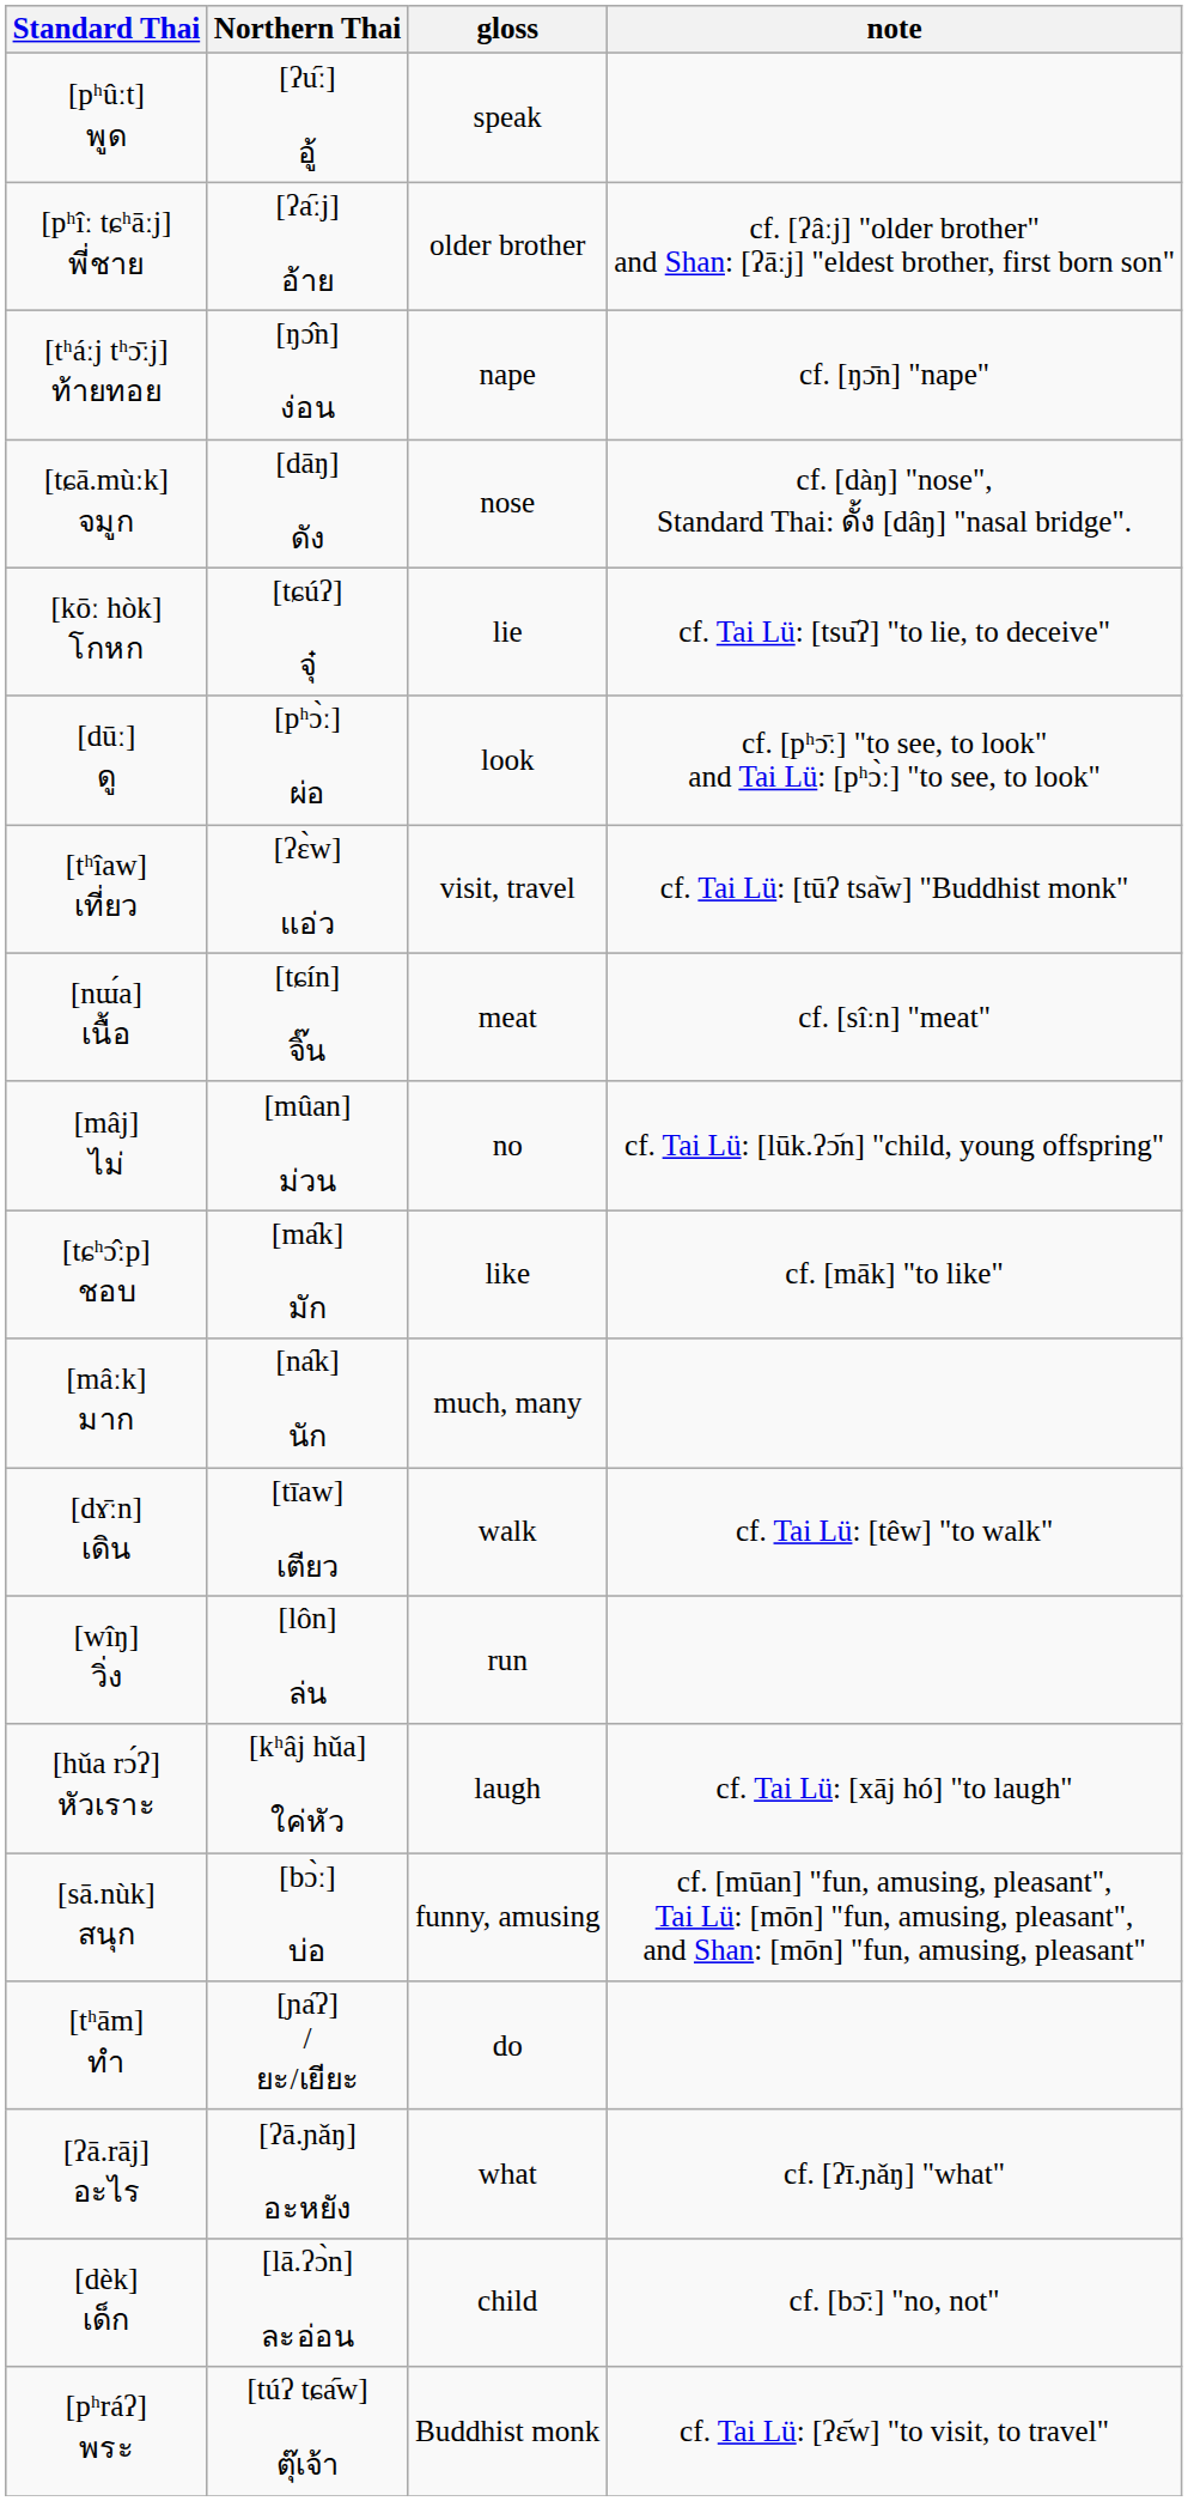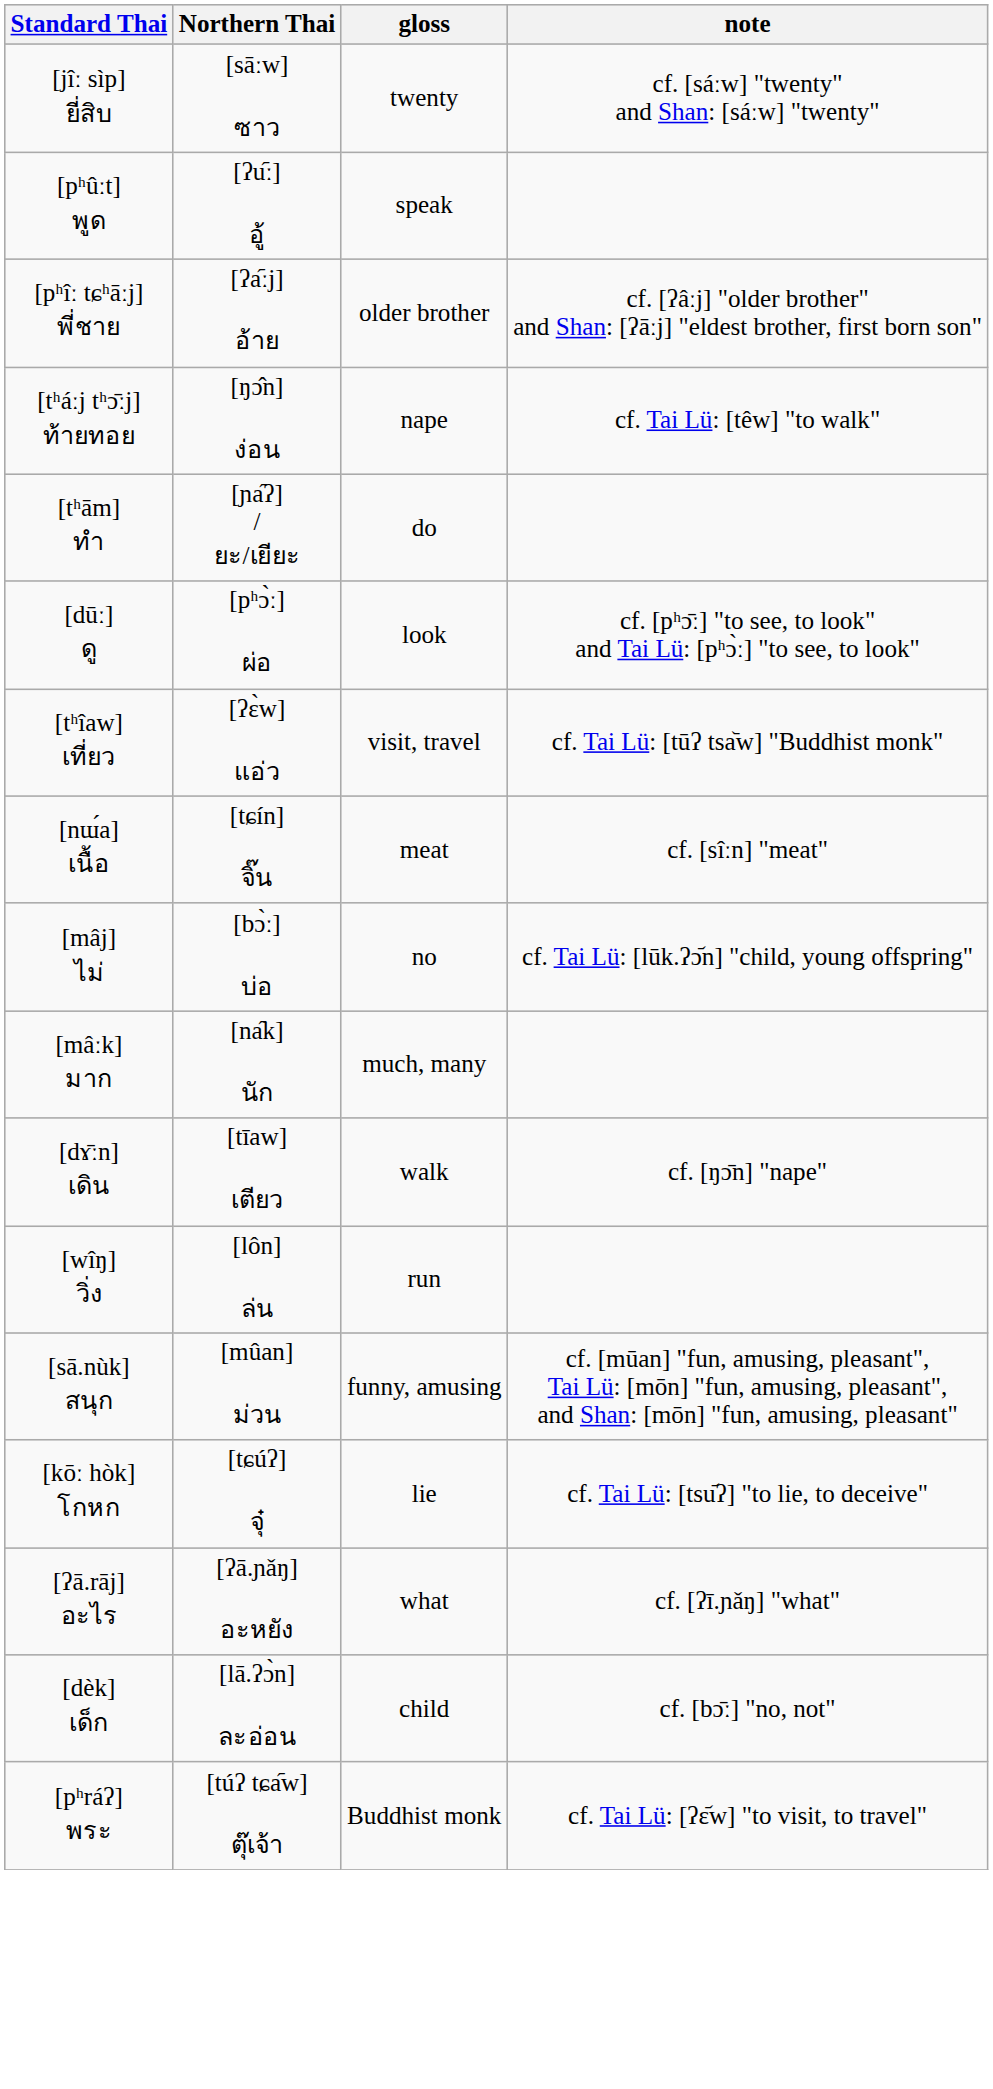+ row: [jîː sìp] ยี่สิบ | [sāːw] ซาว | twenty | cf. [sáːw] "twenty" and Shan: [sáːw] "twenty"
[tʰáːj tʰɔ̄ːj] ท้ายทอย | note: cf. [ŋɔ̄n] "nape" -> cf. Tai Lü: [têw] "to walk"
- row: [tɕā.mùːk] จมูก | [dāŋ] ดัง | nose | cf. [dàŋ] "nose", Standard Thai: ดั้ง [dâŋ] "nasal bridge".
rows swapped: [tʰām] ทำ <-> [kōː hòk] โกหก
[mâj] ไม่ | Northern Thai: [mûan] ม่วน -> [bɔ̀ː] บ่อ
- row: [tɕʰɔ̂ːp] ชอบ | [ma᷇k] มัก | like | cf. [māk] "to like"
[dɤ̄ːn] เดิน | note: cf. Tai Lü: [têw] "to walk" -> cf. [ŋɔ̄n] "nape"
- row: [hǔa rɔ́ʔ] หัวเราะ | [kʰâj hǔa] ใค่หัว | laugh | cf. Tai Lü: [xāj hó] "to laugh"
[sā.nùk] สนุก | Northern Thai: [bɔ̀ː] บ่อ -> [mûan] ม่วน
